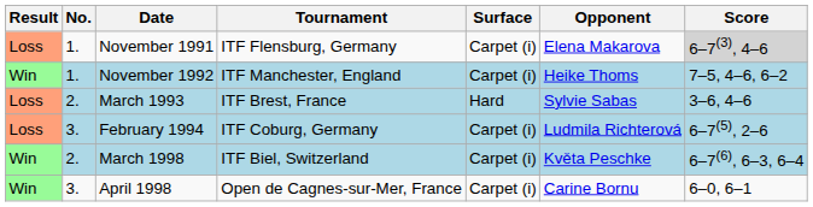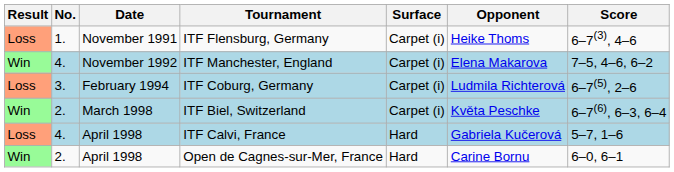ITF Flensburg, Germany | Opponent: Elena Makarova -> Heike Thoms
ITF Flensburg, Germany | Score: lightgrey background -> no background
ITF Manchester, England | No.: 1. -> 4.
ITF Manchester, England | Opponent: Heike Thoms -> Elena Makarova
- row: Loss | 2. | March 1993 | ITF Brest, France | Hard | Sylvie Sabas | 3–6, 4–6
+ row: Loss | 4. | April 1998 | ITF Calvi, France | Hard | Gabriela Kučerová | 5–7, 1–6
Open de Cagnes-sur-Mer, France | No.: 3. -> 2.
Open de Cagnes-sur-Mer, France | Surface: Carpet (i) -> Hard
